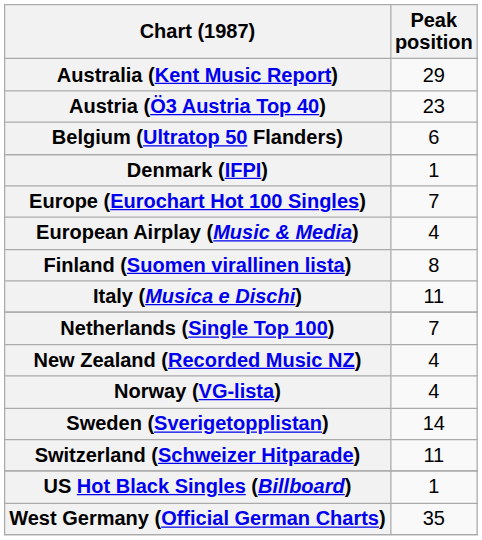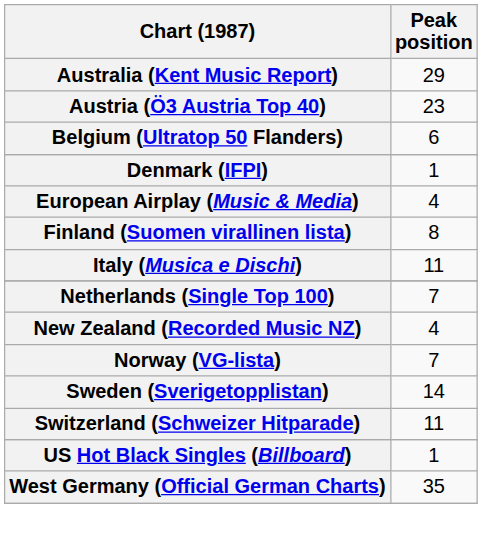- row: Europe (Eurochart Hot 100 Singles) | 7
Norway (VG-lista) | Peak position: 4 -> 7
